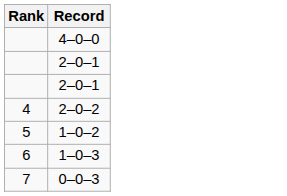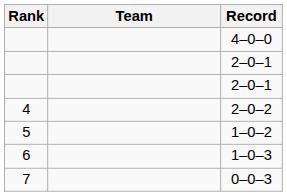+ column: Team
